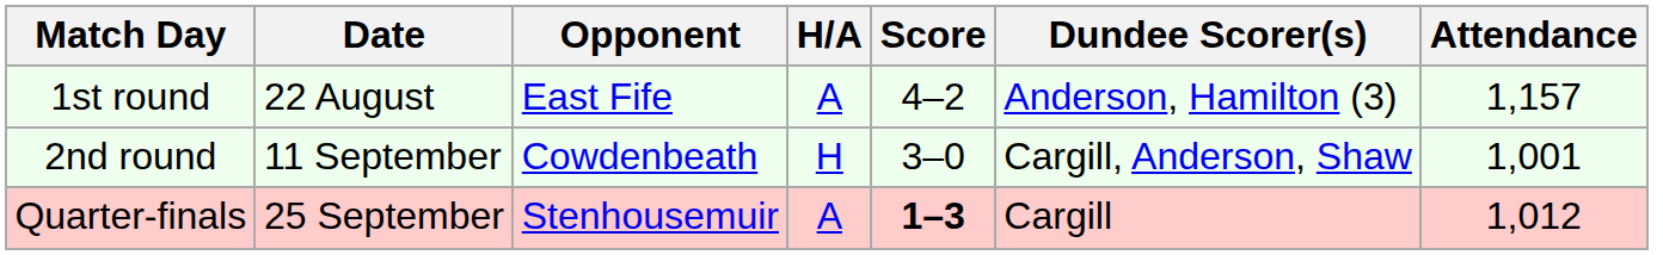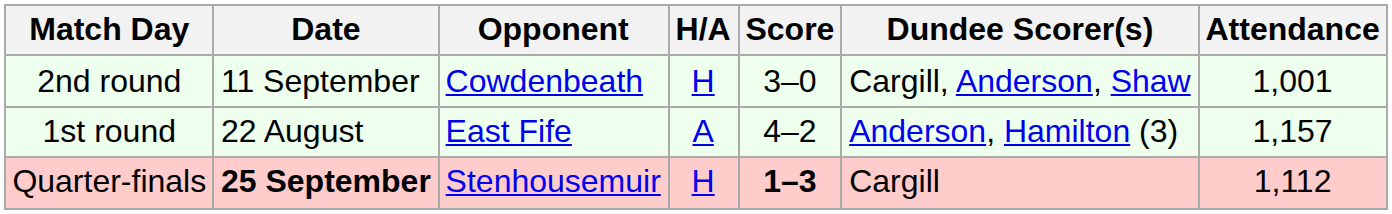rows swapped: 1st round <-> 2nd round
Quarter-finals | Date: normal -> bold
Quarter-finals | H/A: A -> H
Quarter-finals | Attendance: 1,012 -> 1,112
